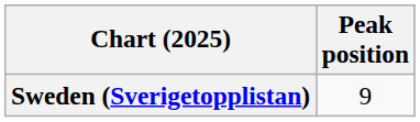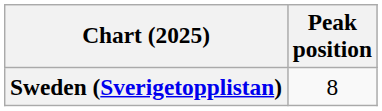Sweden (Sverigetopplistan) | Peak position: 9 -> 8
